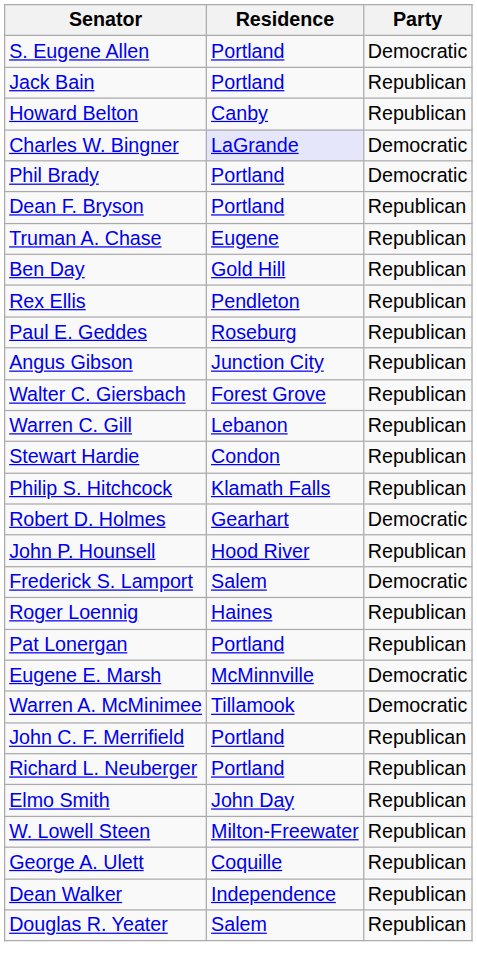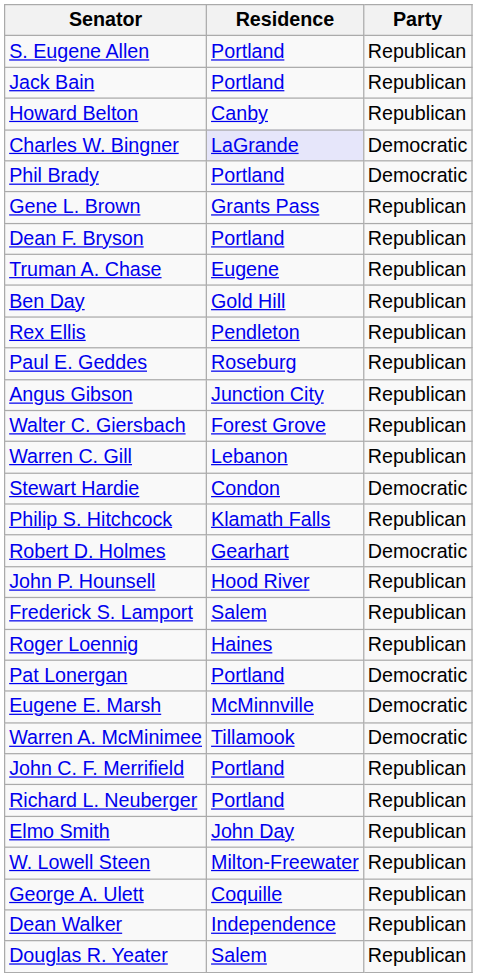S. Eugene Allen | Party: Democratic -> Republican
+ row: Gene L. Brown | Grants Pass | Republican
Stewart Hardie | Party: Republican -> Democratic
Frederick S. Lamport | Party: Democratic -> Republican
Pat Lonergan | Party: Republican -> Democratic
